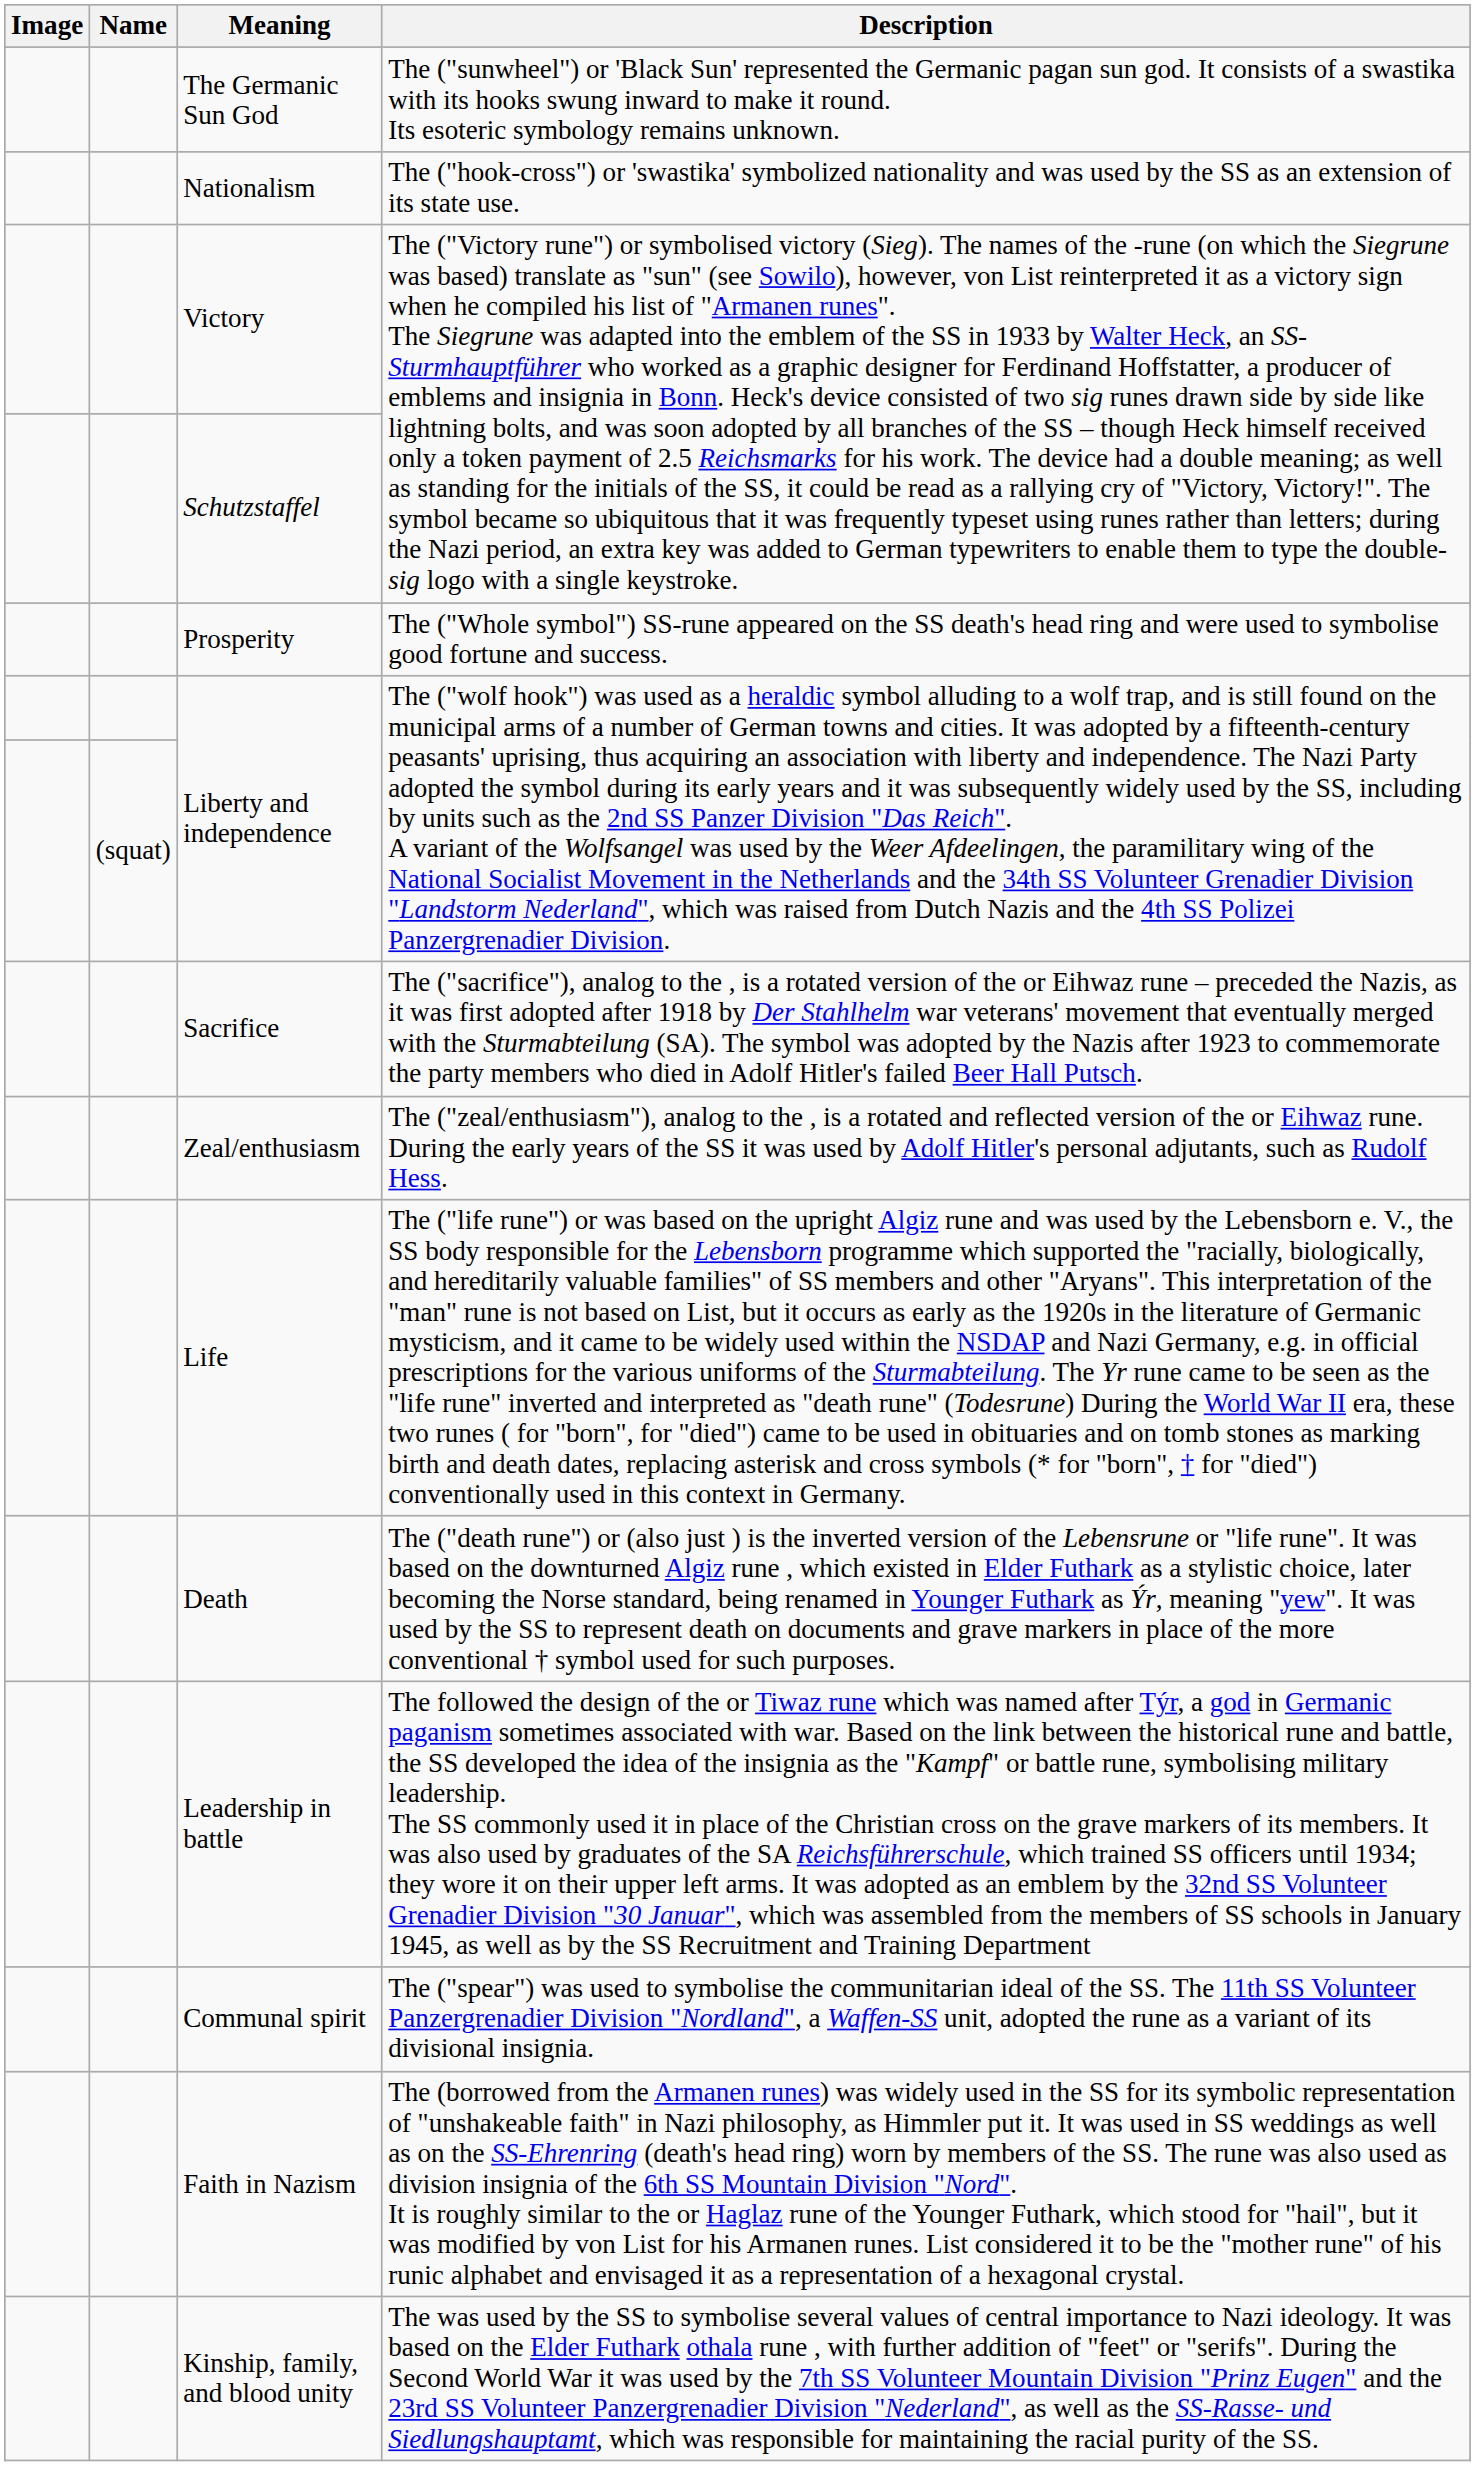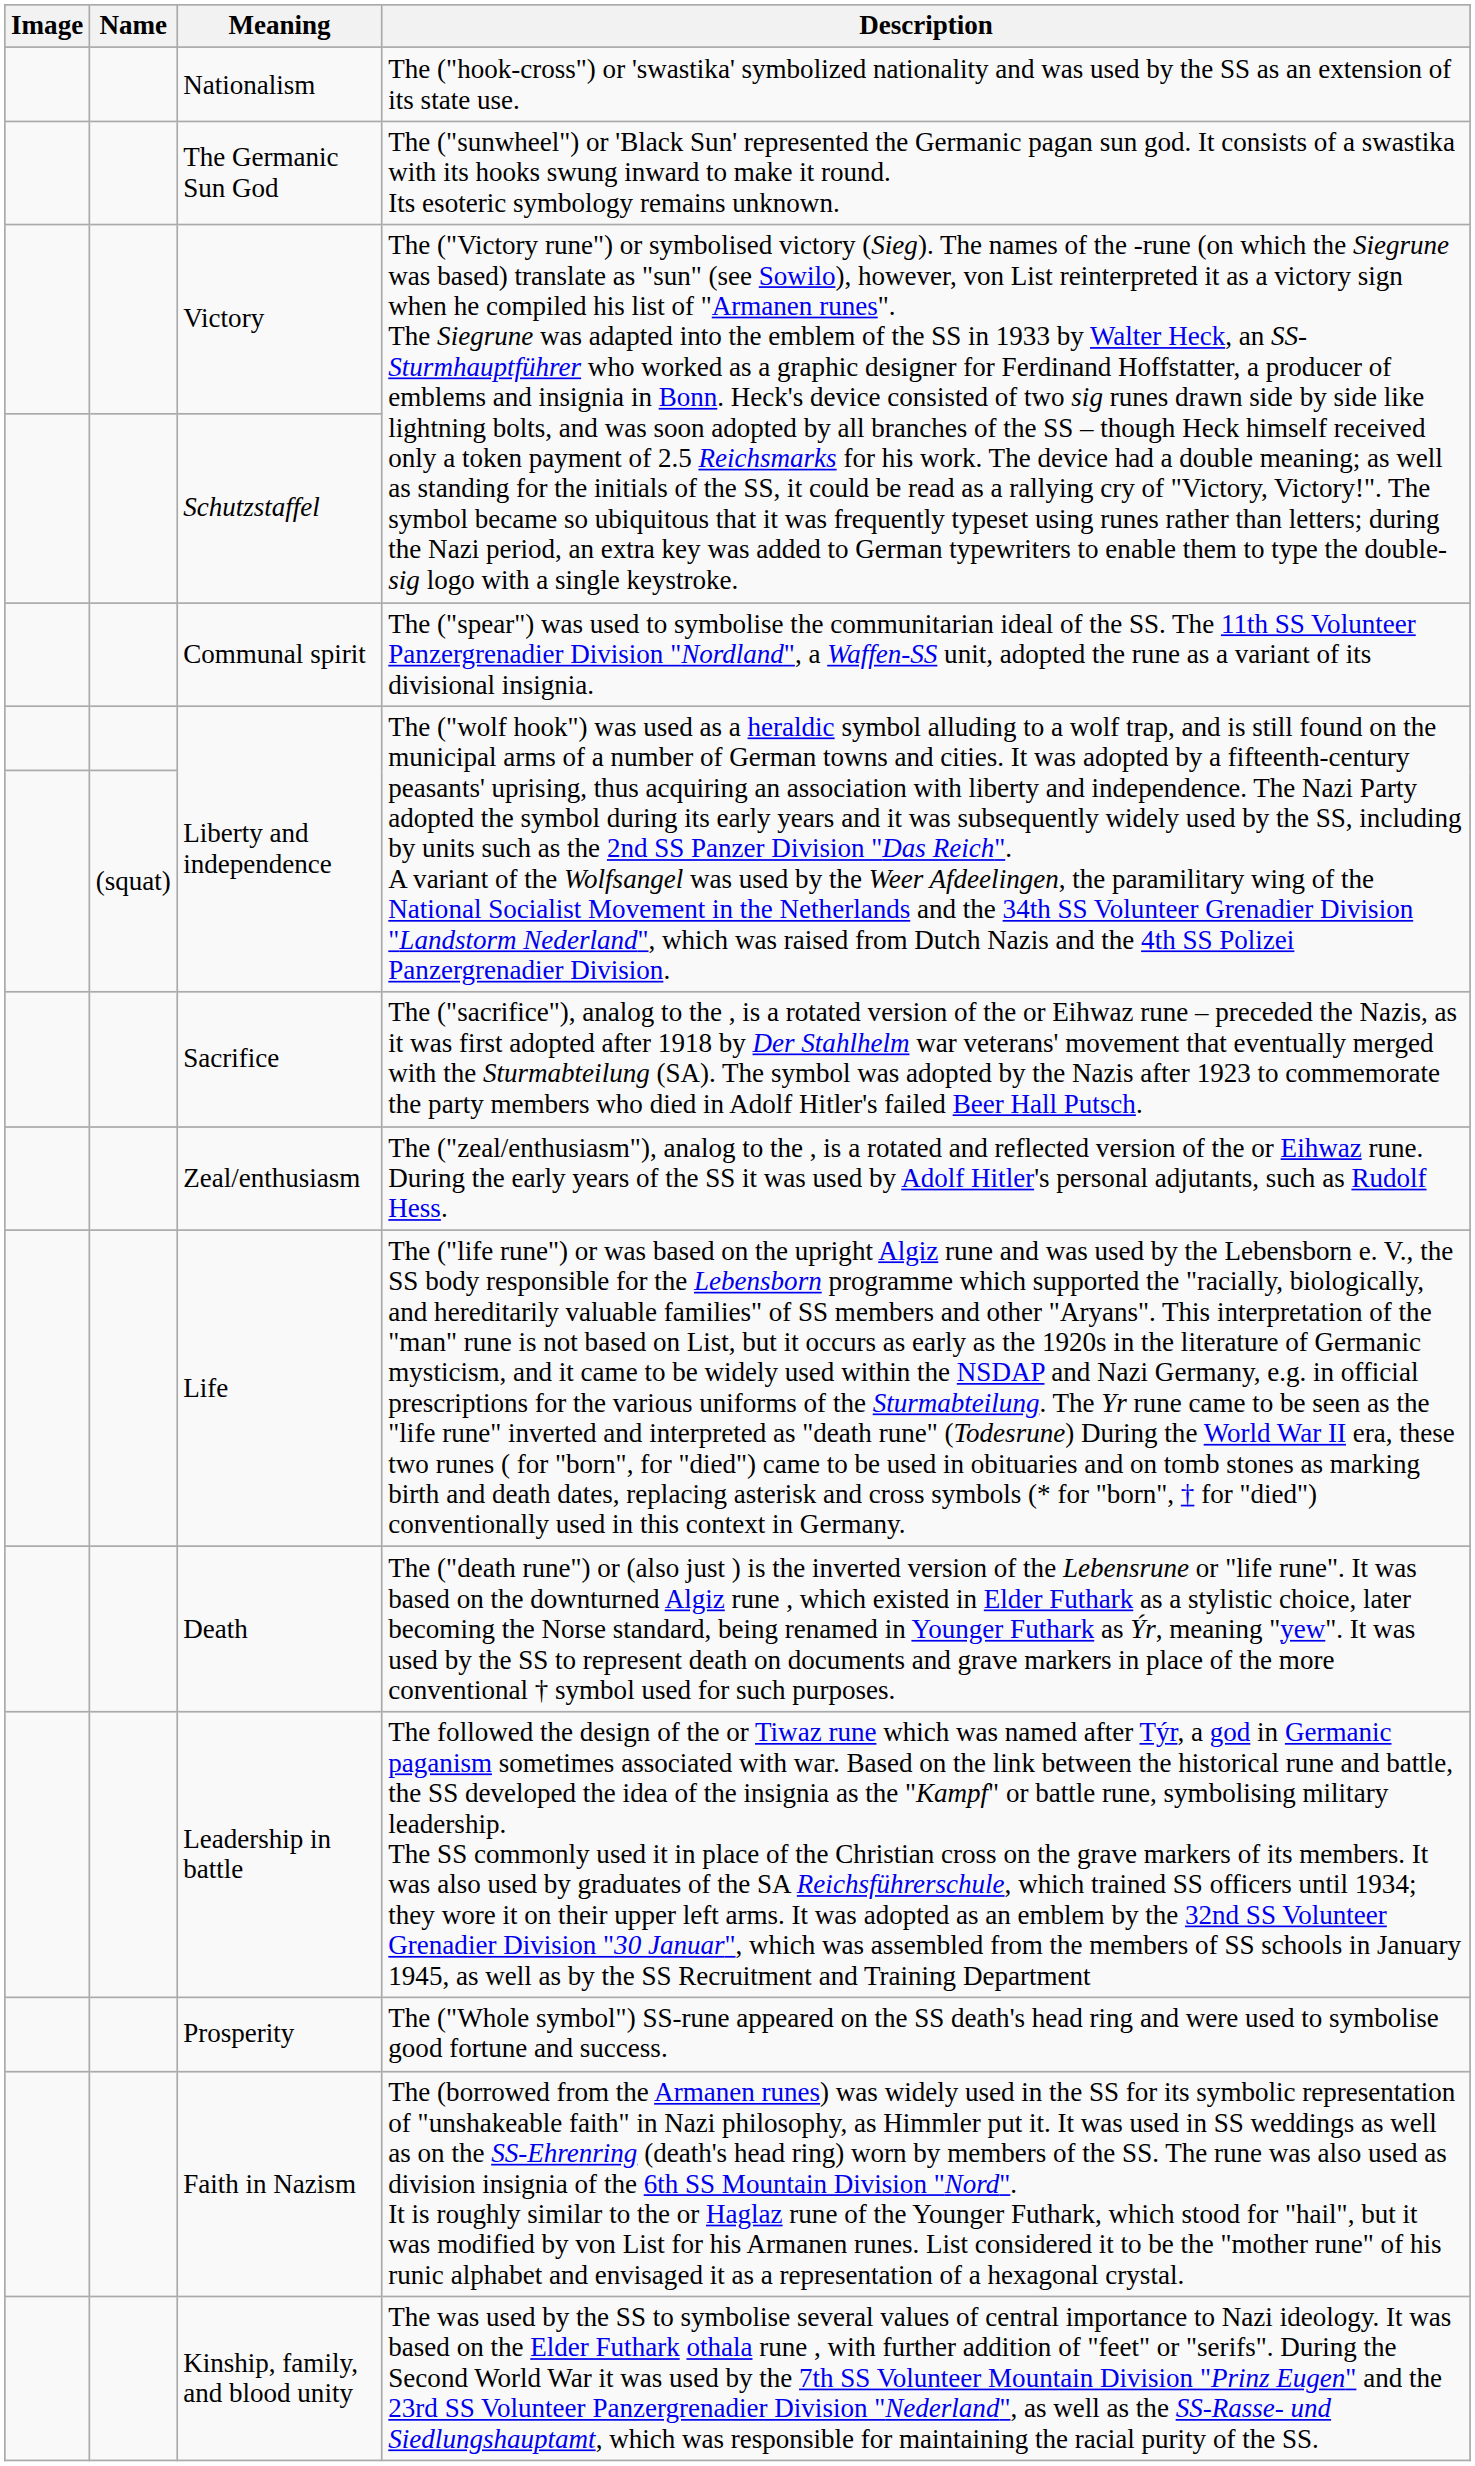rows swapped: Nationalism <-> The Germanic Sun God
rows swapped: Communal spirit <-> Prosperity
